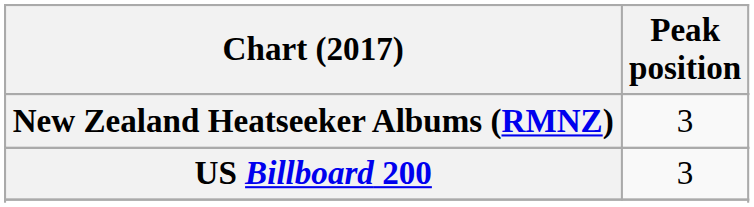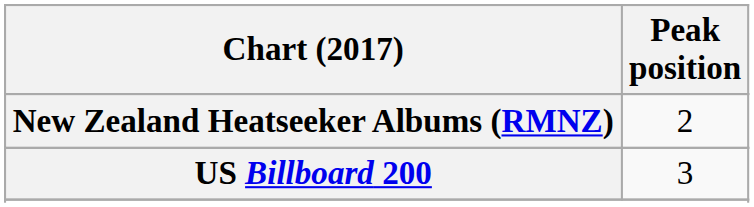New Zealand Heatseeker Albums (RMNZ) | Peak position: 3 -> 2
